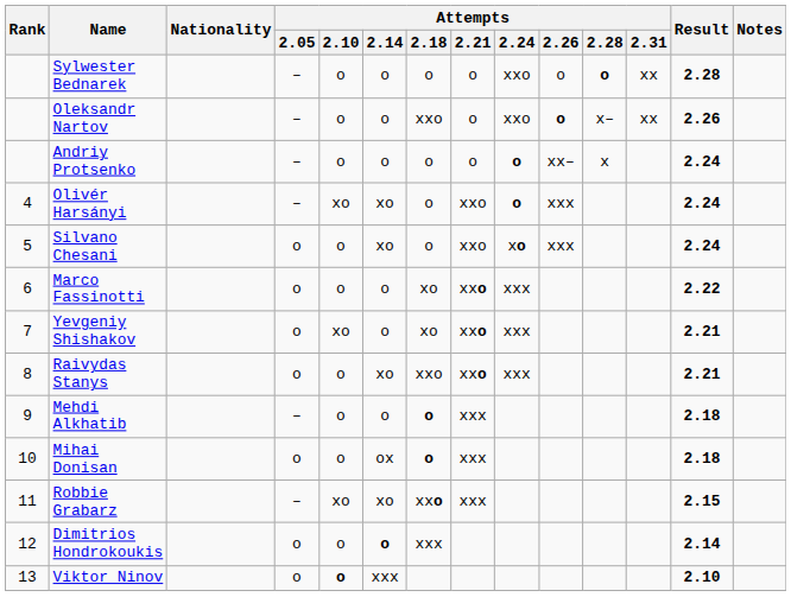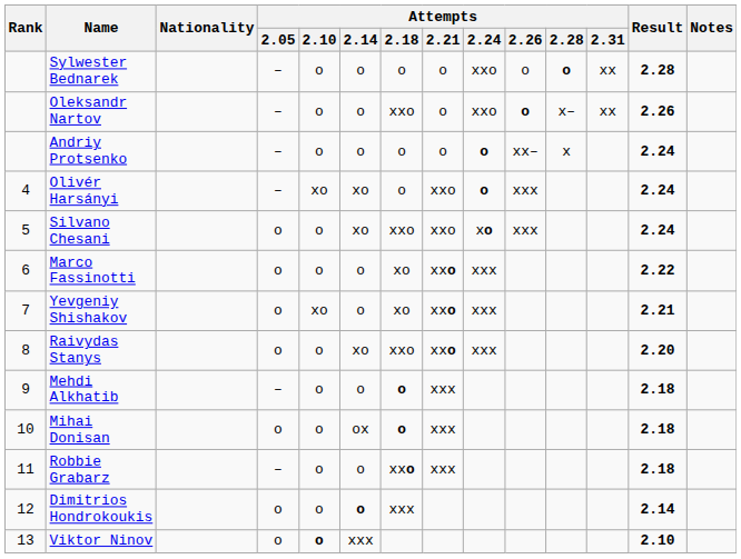Silvano Chesani | Attempts / 2.18: o -> xxo
Raivydas Stanys | Result: 2.21 -> 2.20
Robbie Grabarz | Attempts / 2.10: xo -> o
Robbie Grabarz | Attempts / 2.14: xo -> o
Robbie Grabarz | Result: 2.15 -> 2.18
